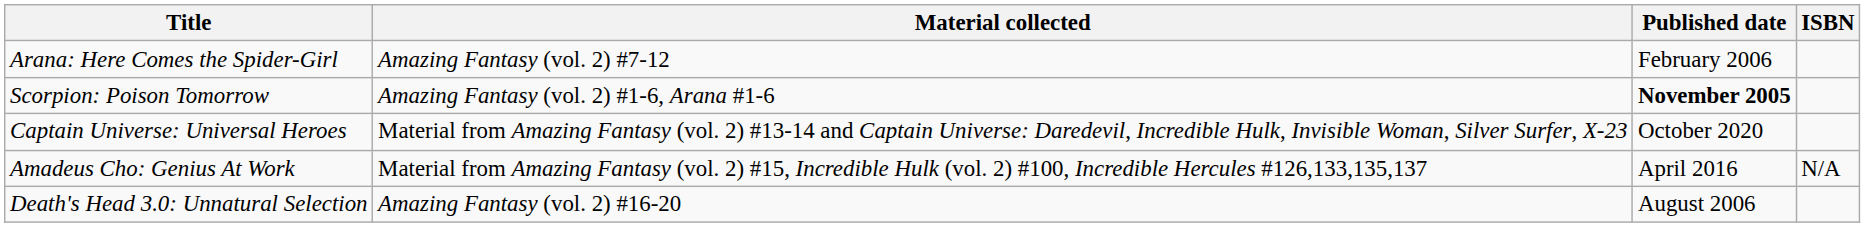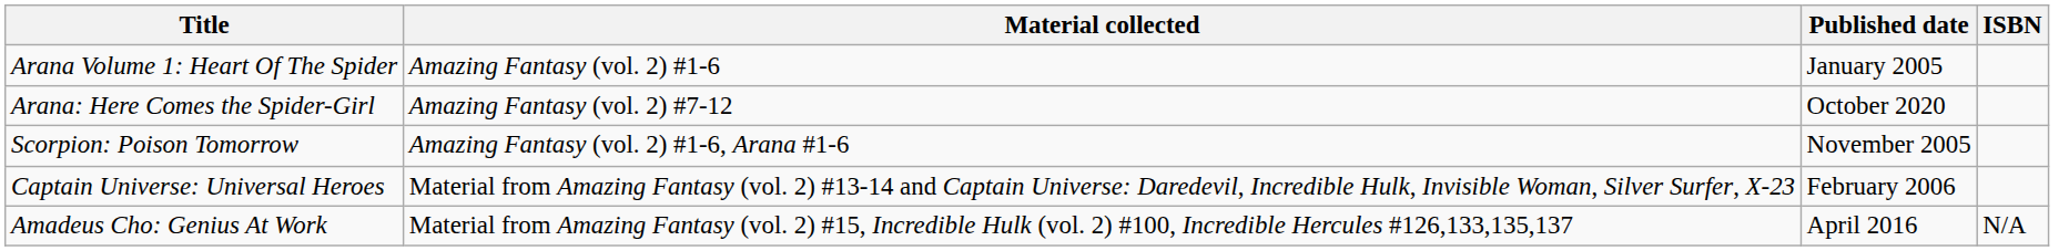+ row: Arana Volume 1: Heart Of The Spider | Amazing Fantasy (vol. 2) #1-6 | January 2005
Arana: Here Comes the Spider-Girl | Published date: February 2006 -> October 2020
Scorpion: Poison Tomorrow | Published date: bold -> normal
Captain Universe: Universal Heroes | Published date: October 2020 -> February 2006
- row: Death's Head 3.0: Unnatural Selection | Amazing Fantasy (vol. 2) #16-20 | August 2006
